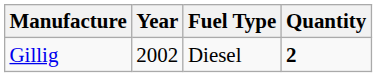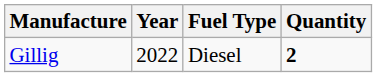Gillig | Year: 2002 -> 2022
